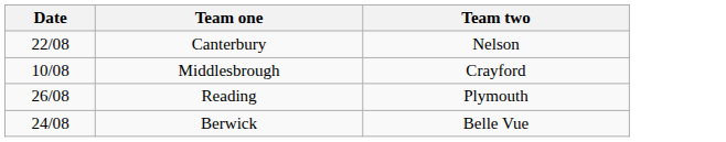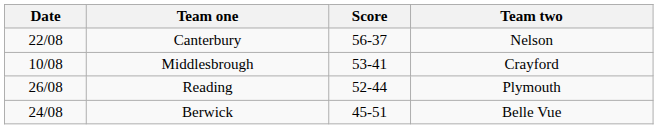+ column: Score | 56-37 | 53-41 | 52-44 | 45-51
